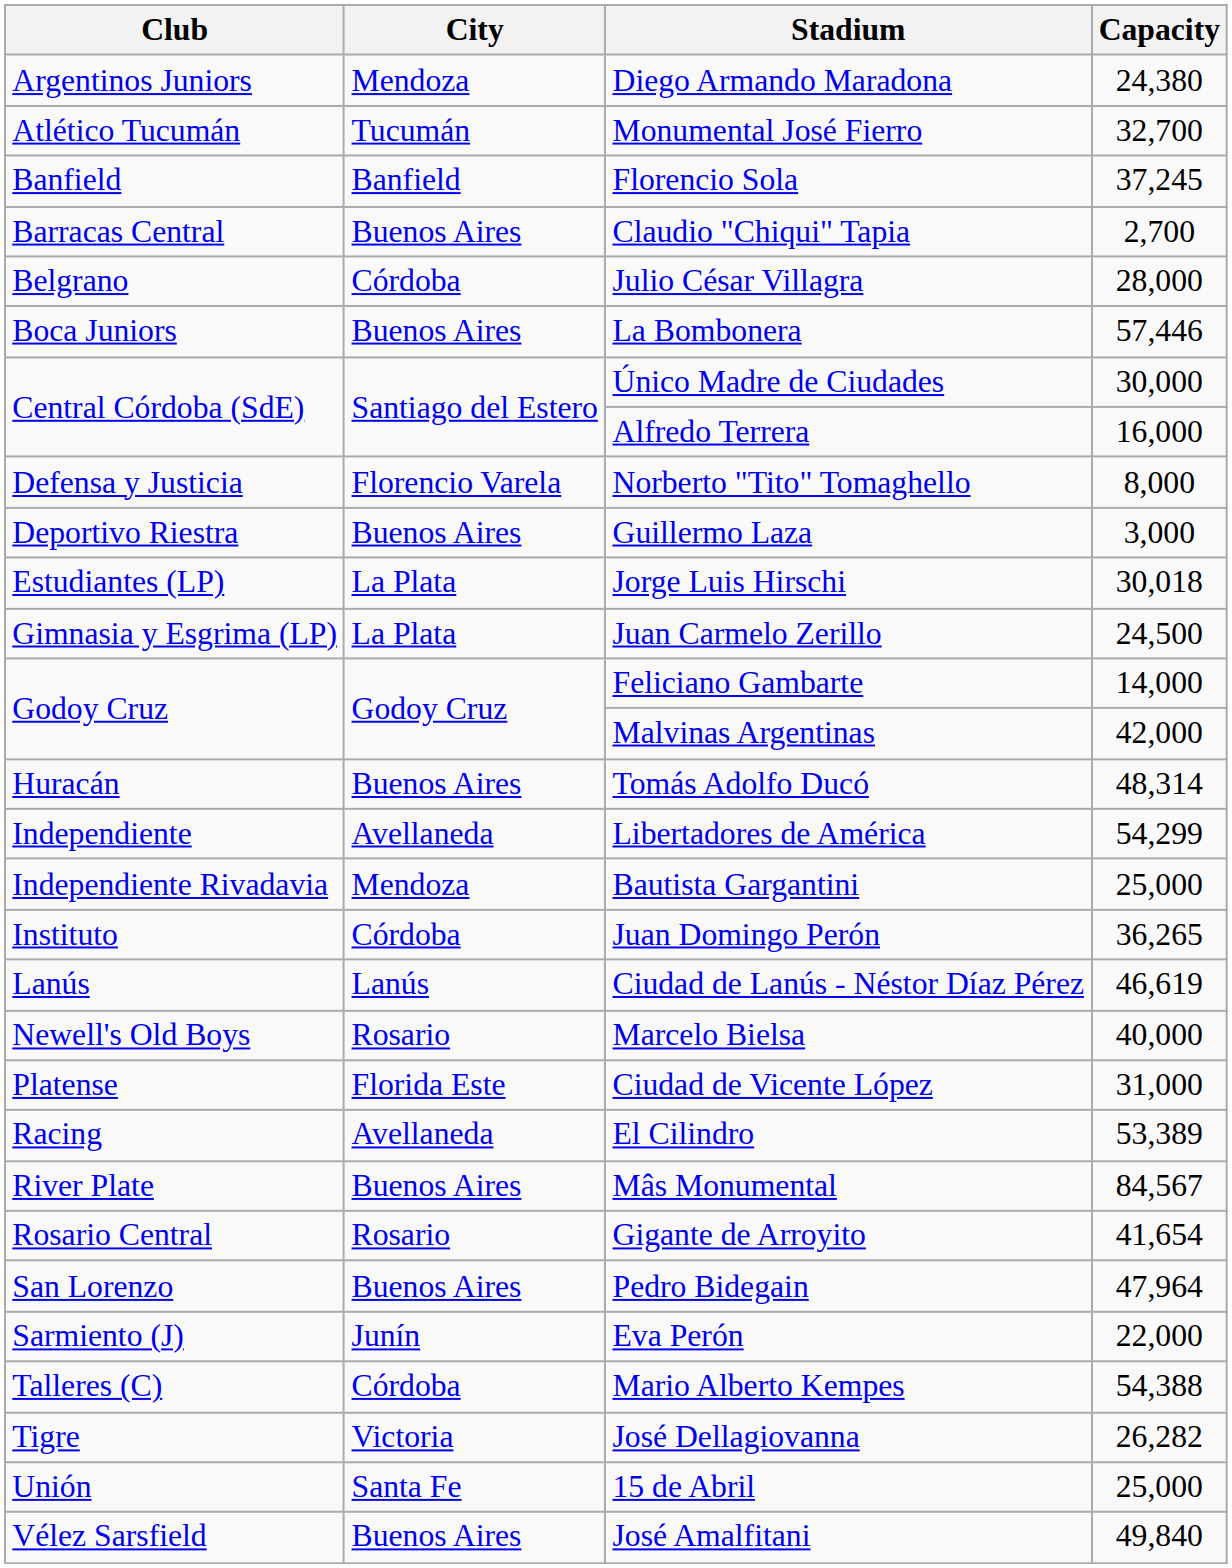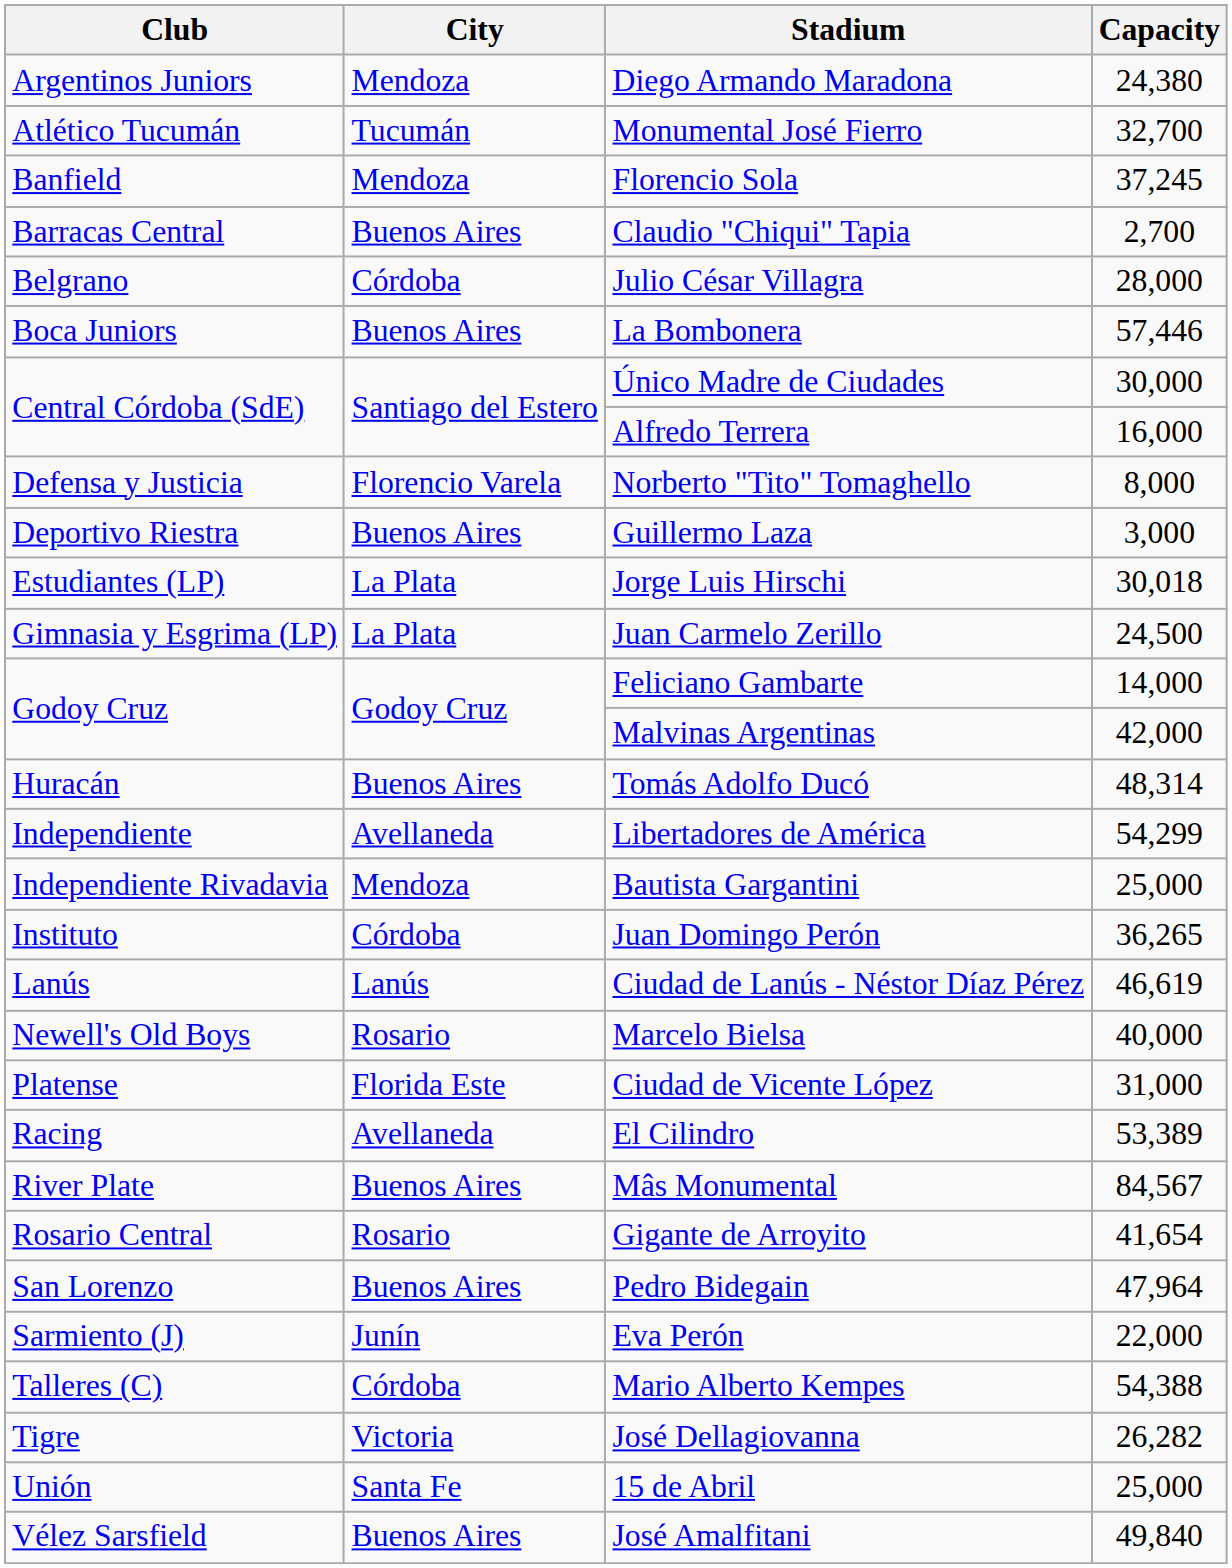Florencio Sola | City: Banfield -> Mendoza
